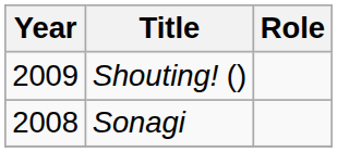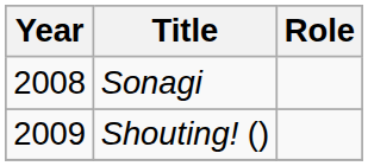rows swapped: Sonagi <-> Shouting! ()
